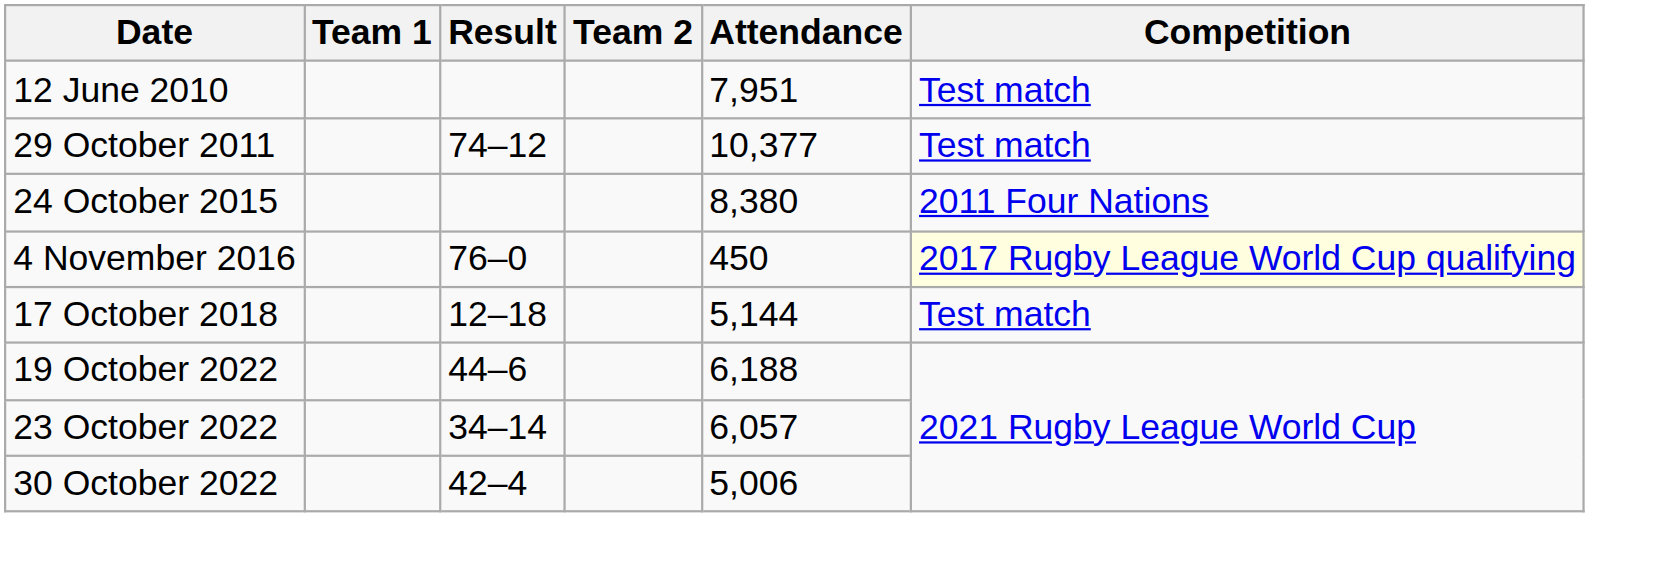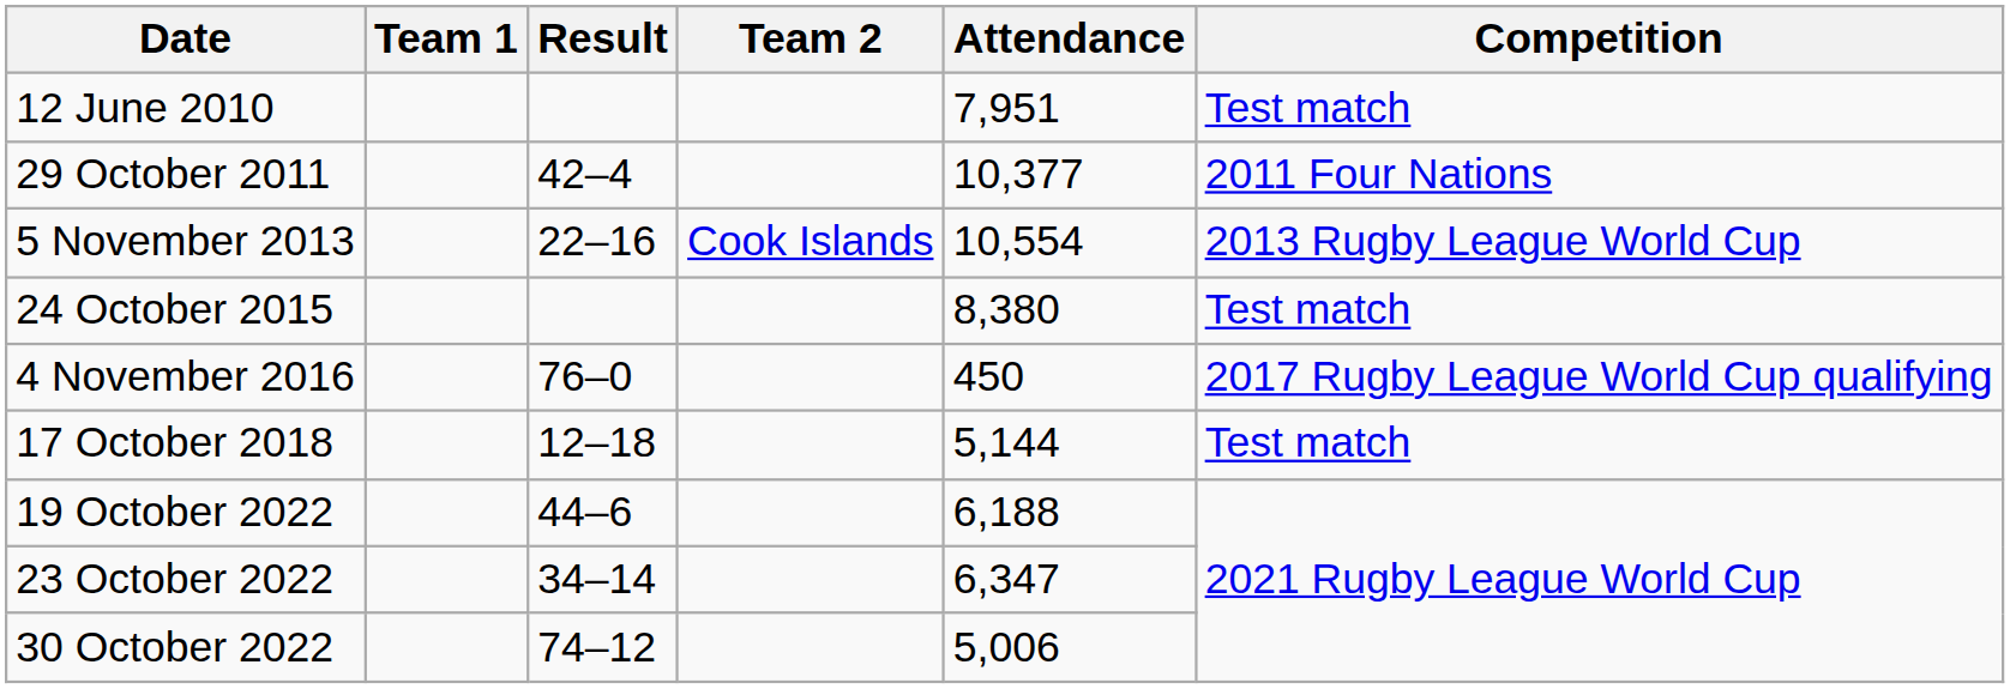29 October 2011 | Result: 74–12 -> 42–4
29 October 2011 | Competition: Test match -> 2011 Four Nations
+ row: 5 November 2013 | 22–16 | Cook Islands | 10,554 | 2013 Rugby League World Cup
24 October 2015 | Competition: 2011 Four Nations -> Test match
4 November 2016 | Competition: lightyellow background -> no background
23 October 2022 | Attendance: 6,057 -> 6,347
30 October 2022 | Result: 42–4 -> 74–12
